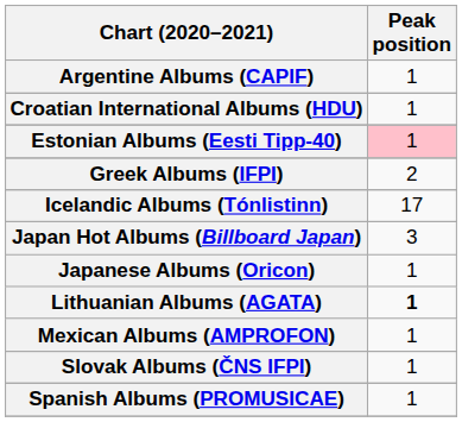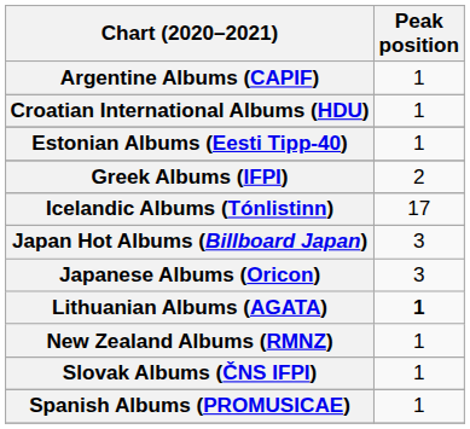Estonian Albums (Eesti Tipp-40) | Peak position: pink background -> no background
Japanese Albums (Oricon) | Peak position: 1 -> 3
- row: Mexican Albums (AMPROFON) | 1
+ row: New Zealand Albums (RMNZ) | 1
